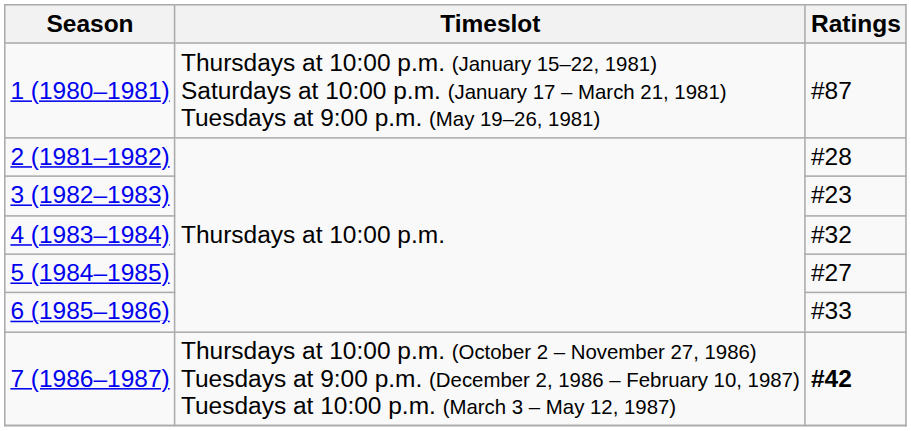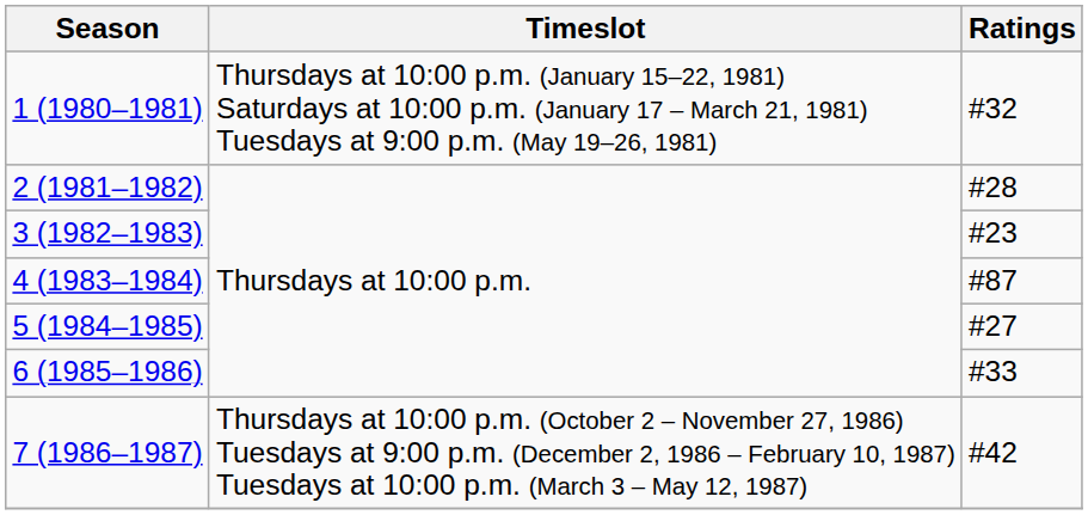1 (1980–1981) | Ratings: #87 -> #32
4 (1983–1984) | Ratings: #32 -> #87
7 (1986–1987) | Ratings: bold -> normal
